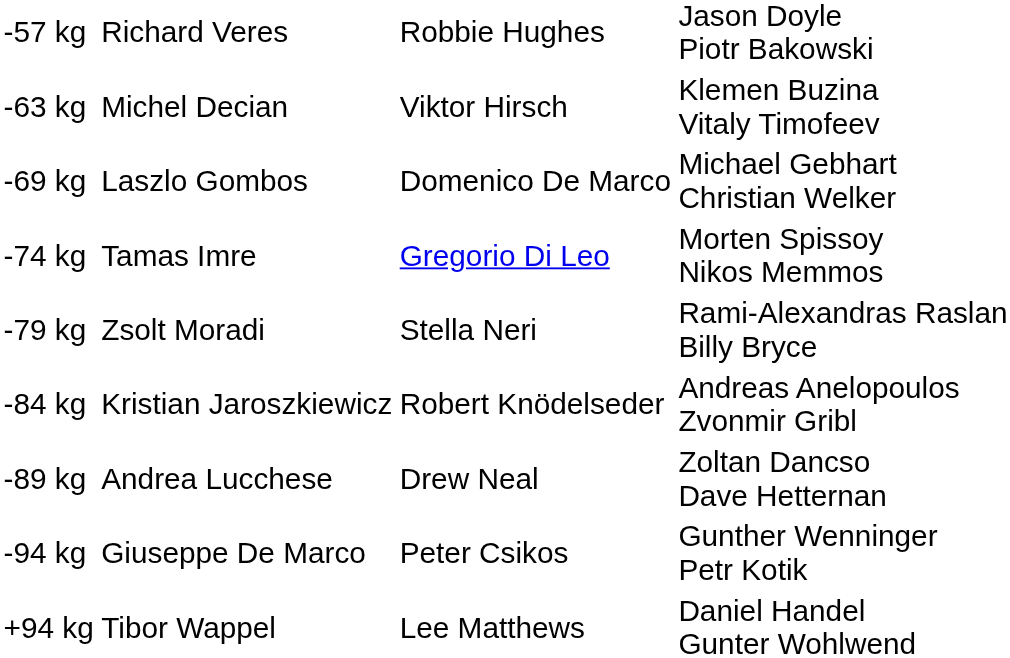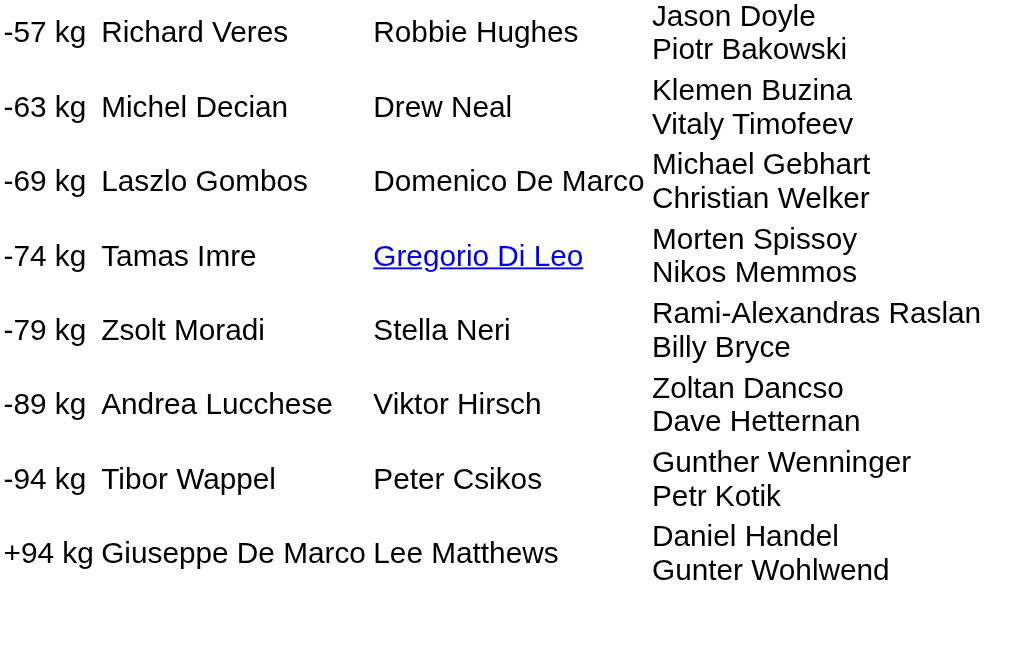-63 kg | column 3: Viktor Hirsch -> Drew Neal
- row: -84 kg | Kristian Jaroszkiewicz | Robert Knödelseder | Andreas Anelopoulos Zvonmir Gribl
-89 kg | column 3: Drew Neal -> Viktor Hirsch
-94 kg | column 2: Giuseppe De Marco -> Tibor Wappel
+94 kg | column 2: Tibor Wappel -> Giuseppe De Marco
